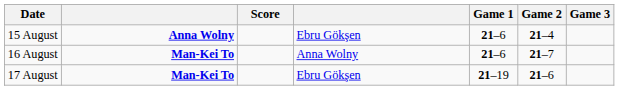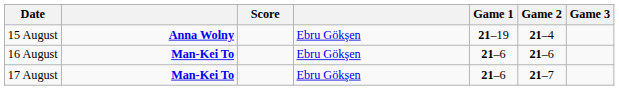15 August | Game 1: 21–6 -> 21–19
16 August | column 4: Anna Wolny -> Ebru Gökşen
16 August | Game 2: 21–7 -> 21–6
17 August | Game 1: 21–19 -> 21–6
17 August | Game 2: 21–6 -> 21–7
